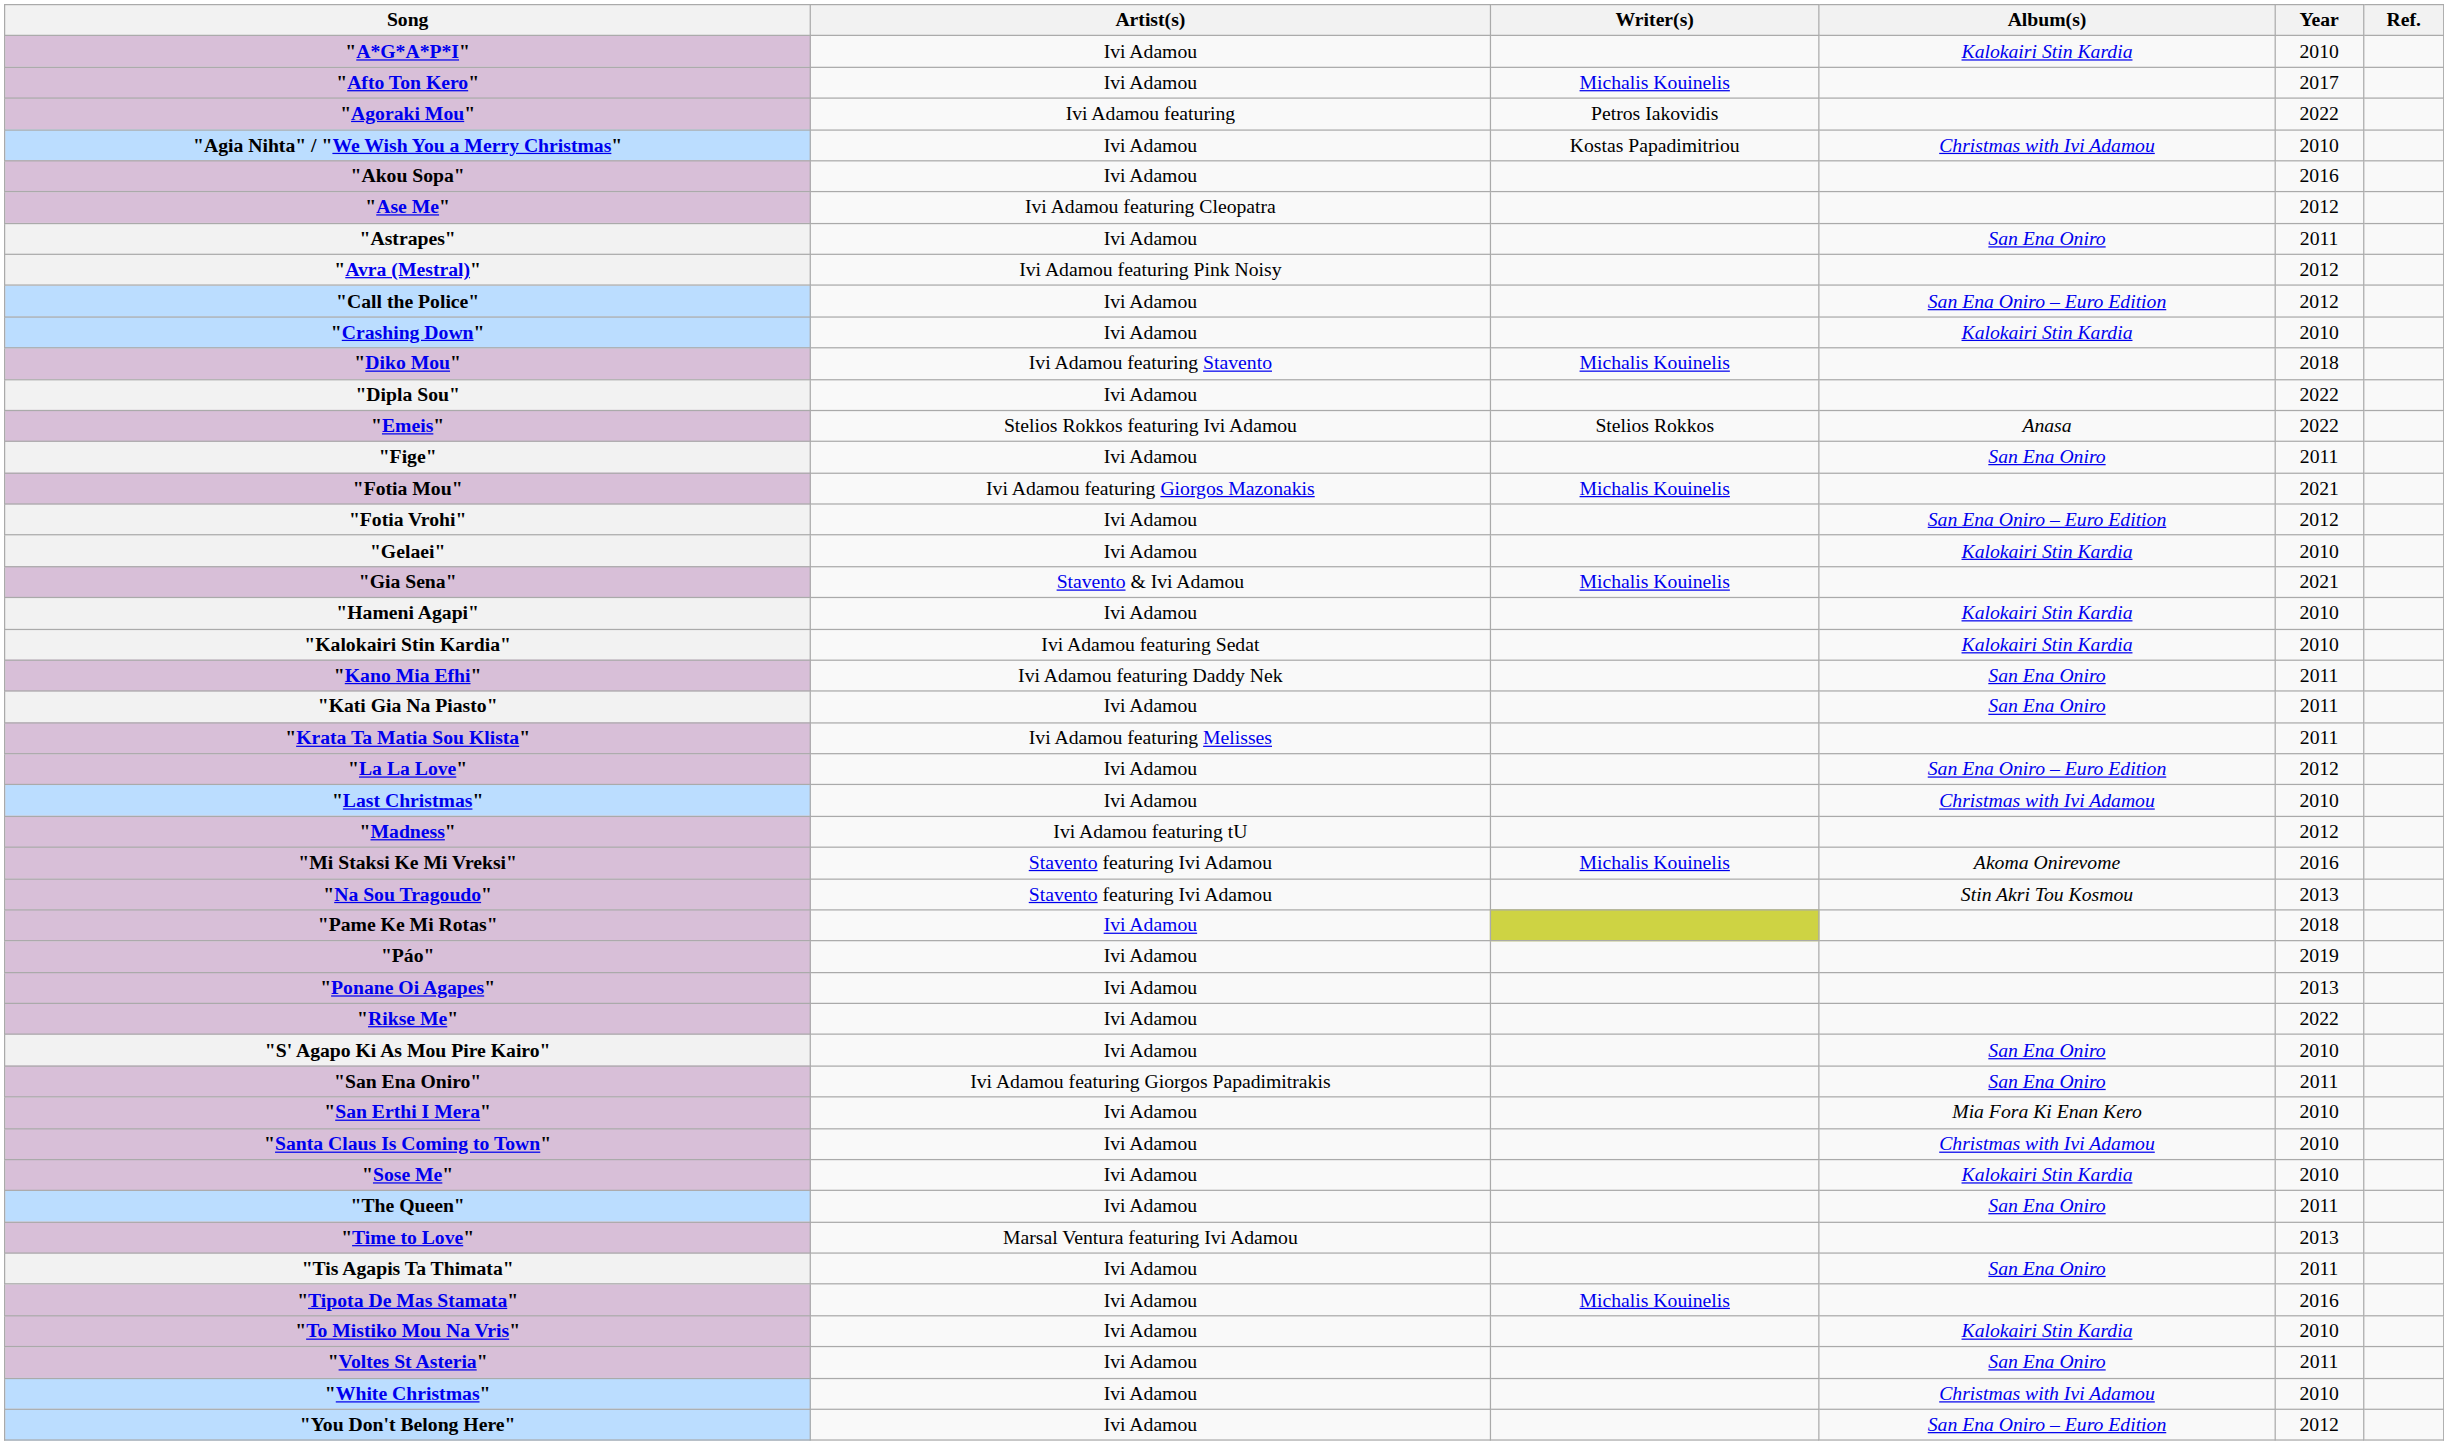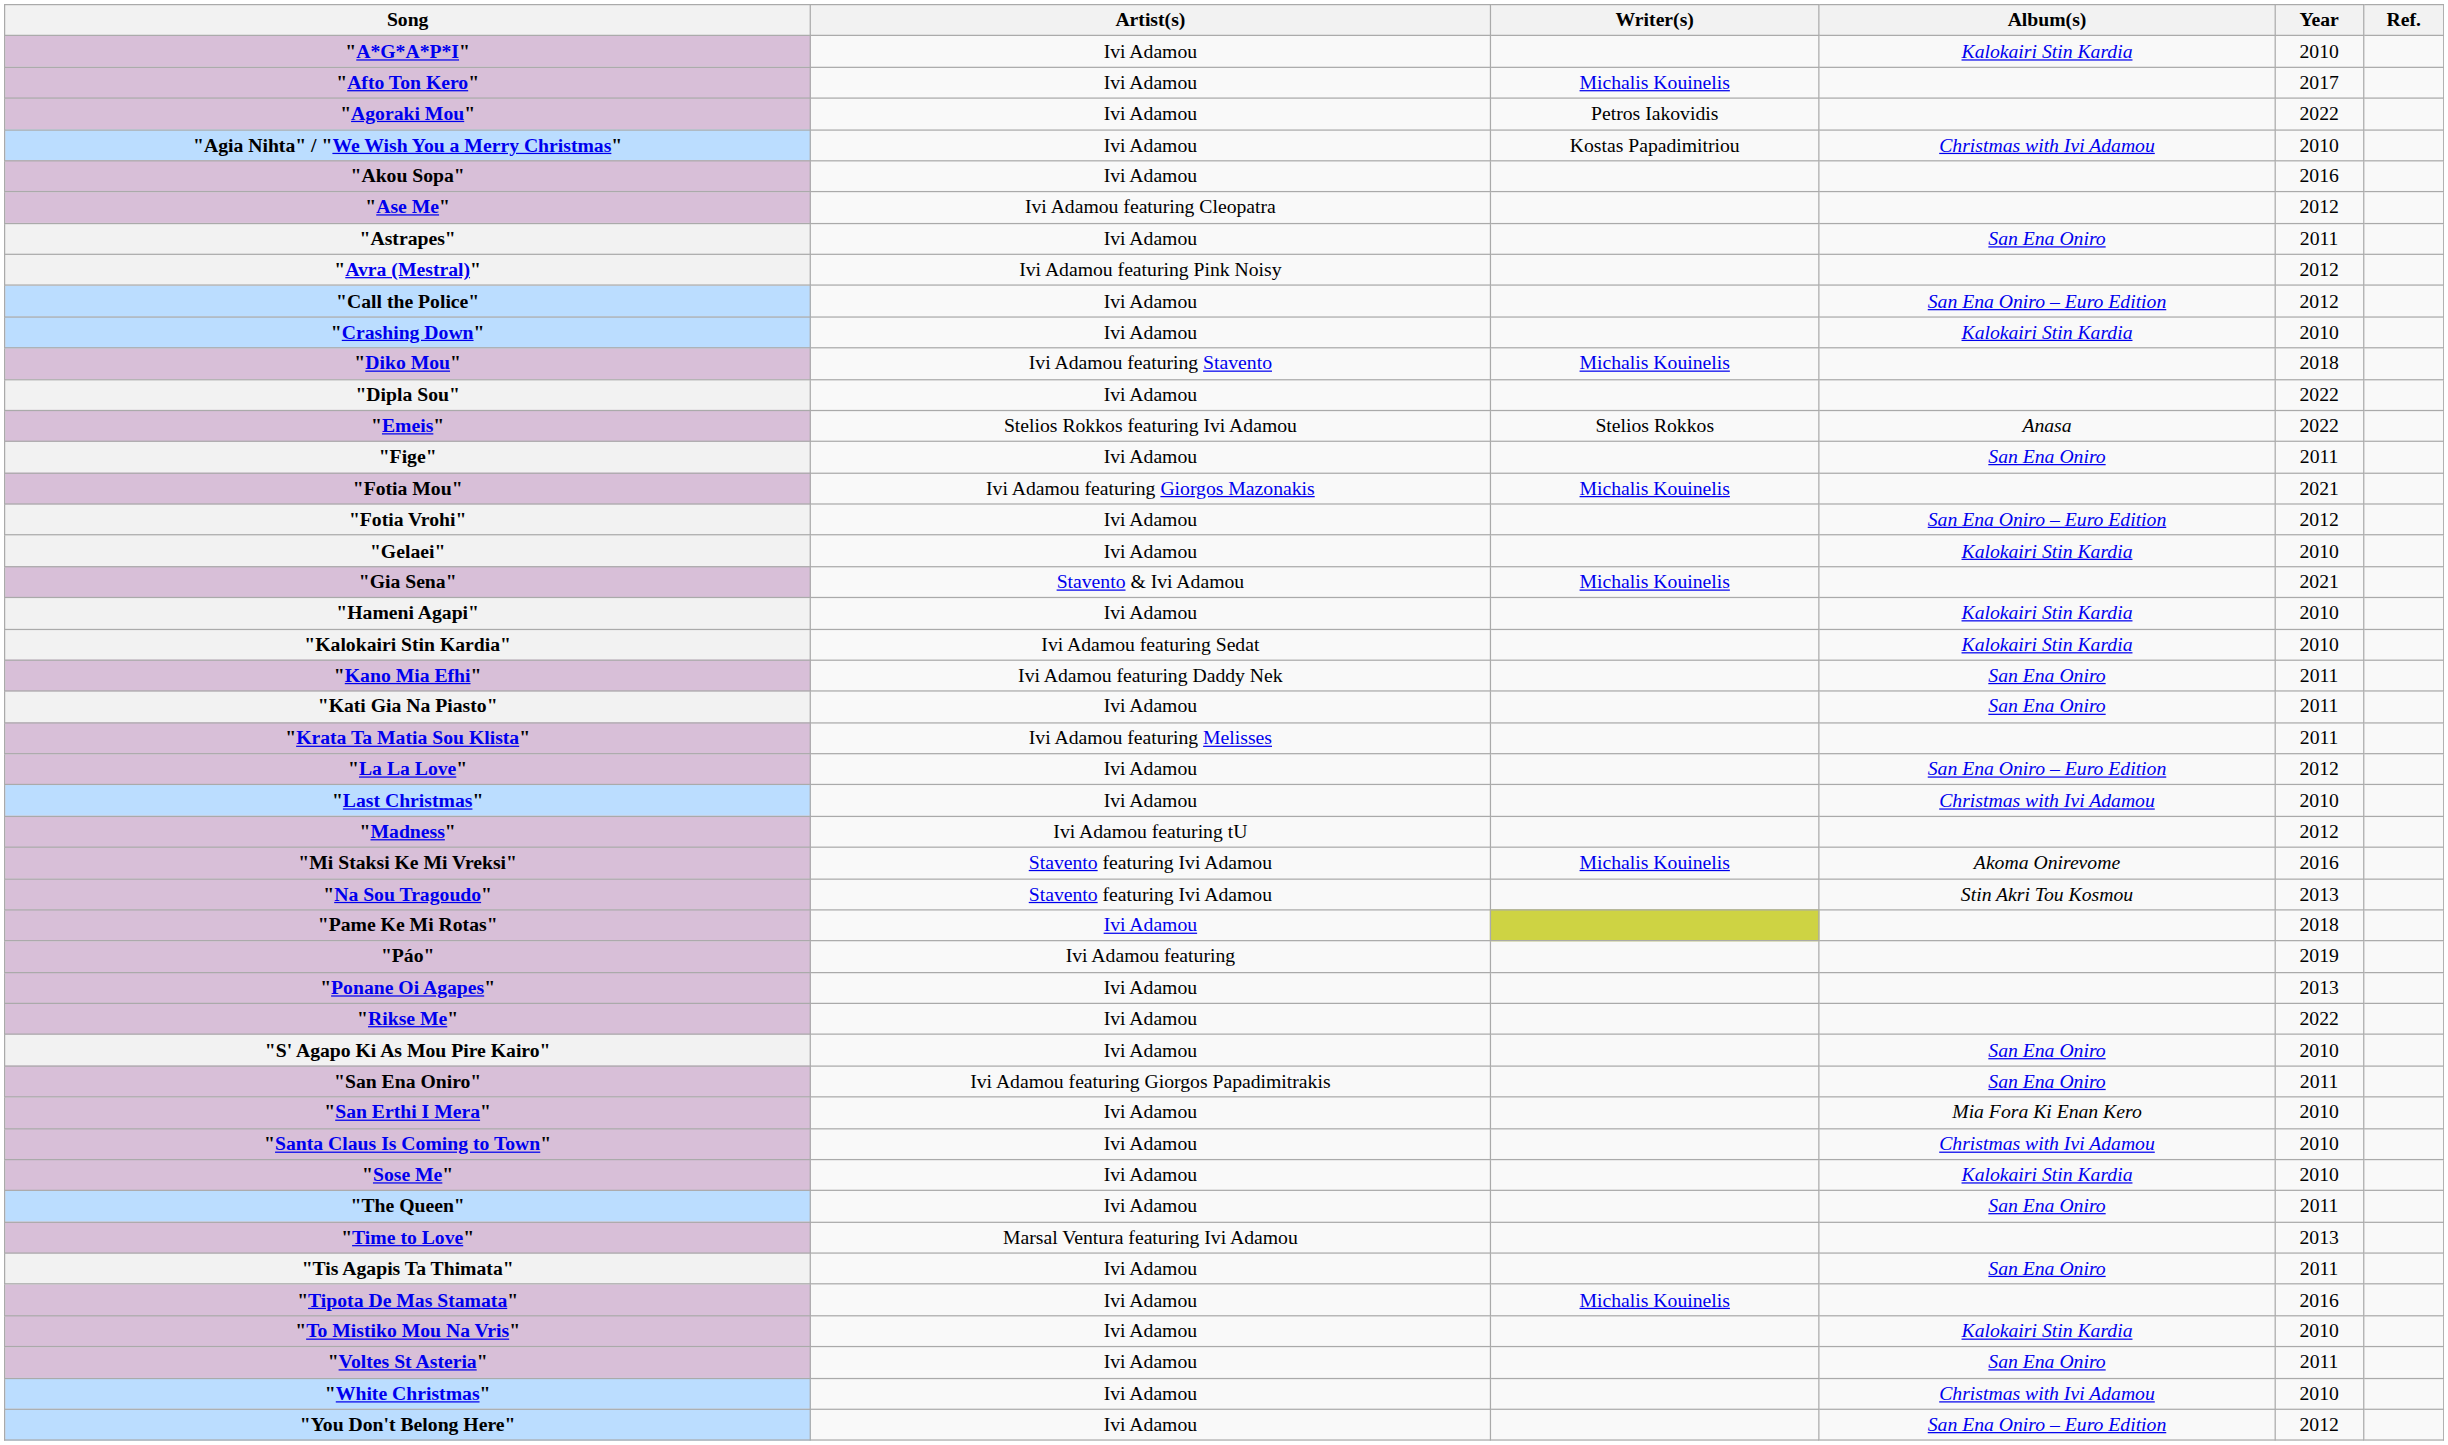"Agoraki Mou" | Artist(s): Ivi Adamou featuring -> Ivi Adamou
"Páo" | Artist(s): Ivi Adamou -> Ivi Adamou featuring
